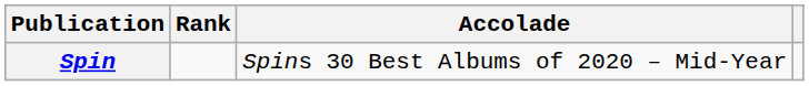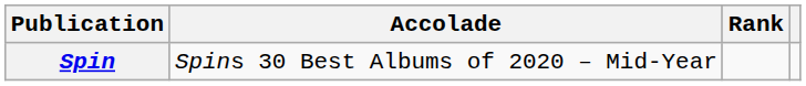columns swapped: Accolade <-> Rank
